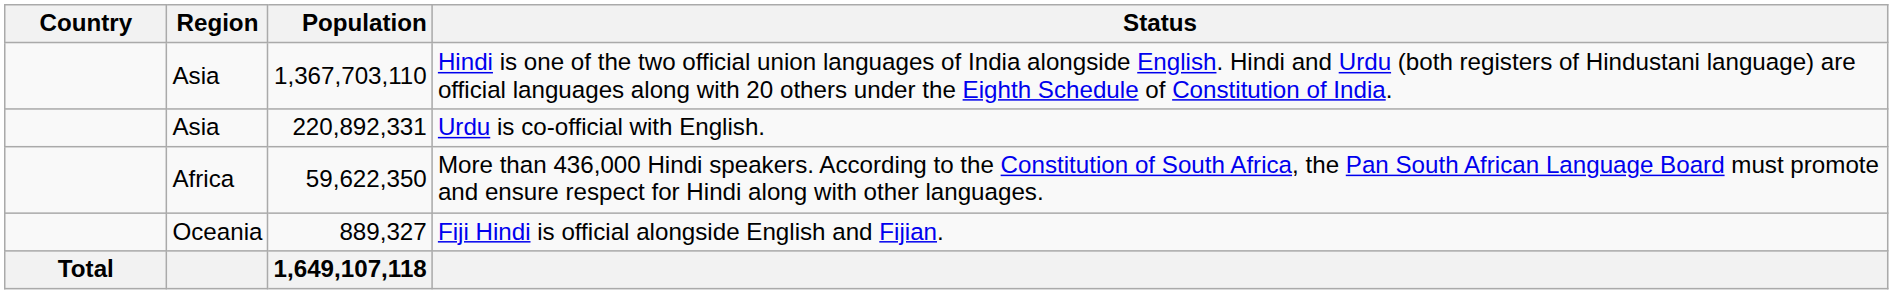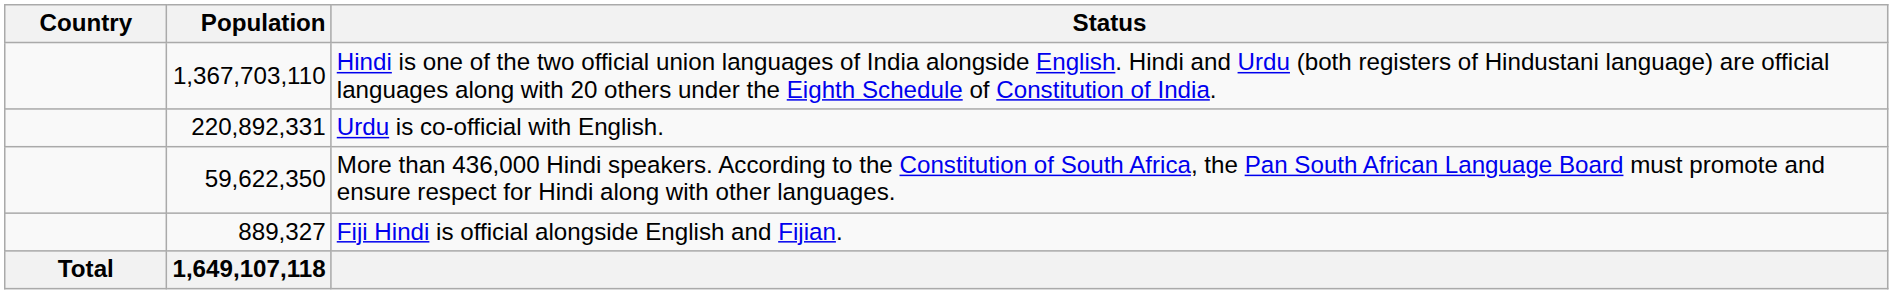- column: Region | Asia | Asia | Africa | Oceania
